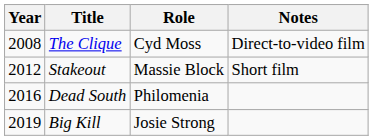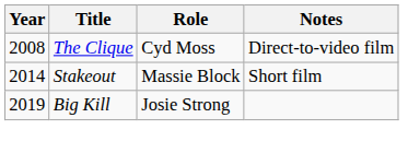Stakeout | Year: 2012 -> 2014
- row: 2016 | Dead South | Philomenia
